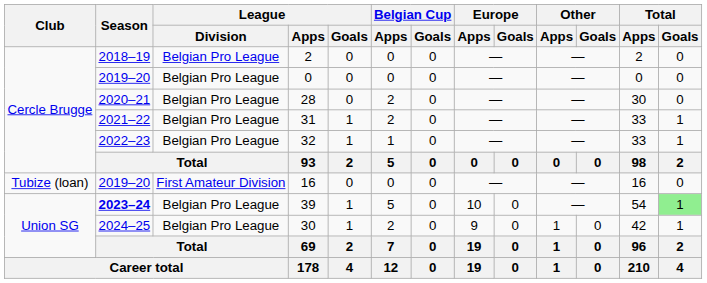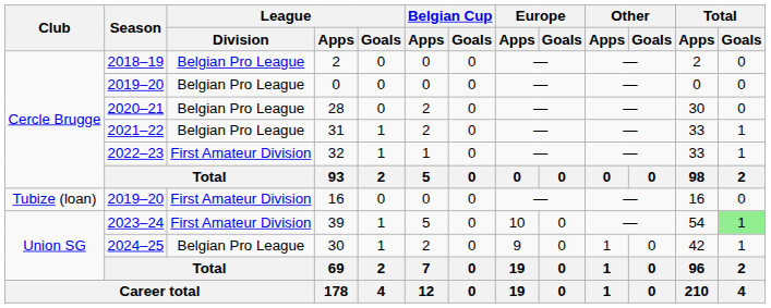32 | League / Division: Belgian Pro League -> First Amateur Division
39 | Season: bold -> normal
39 | League / Division: Belgian Pro League -> First Amateur Division
